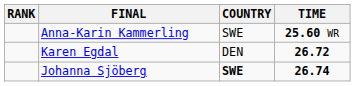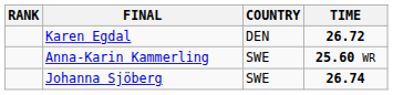rows swapped: Anna-Karin Kammerling <-> Karen Egdal
Johanna Sjöberg | COUNTRY: bold -> normal
